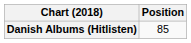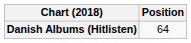Danish Albums (Hitlisten) | Position: 85 -> 64
